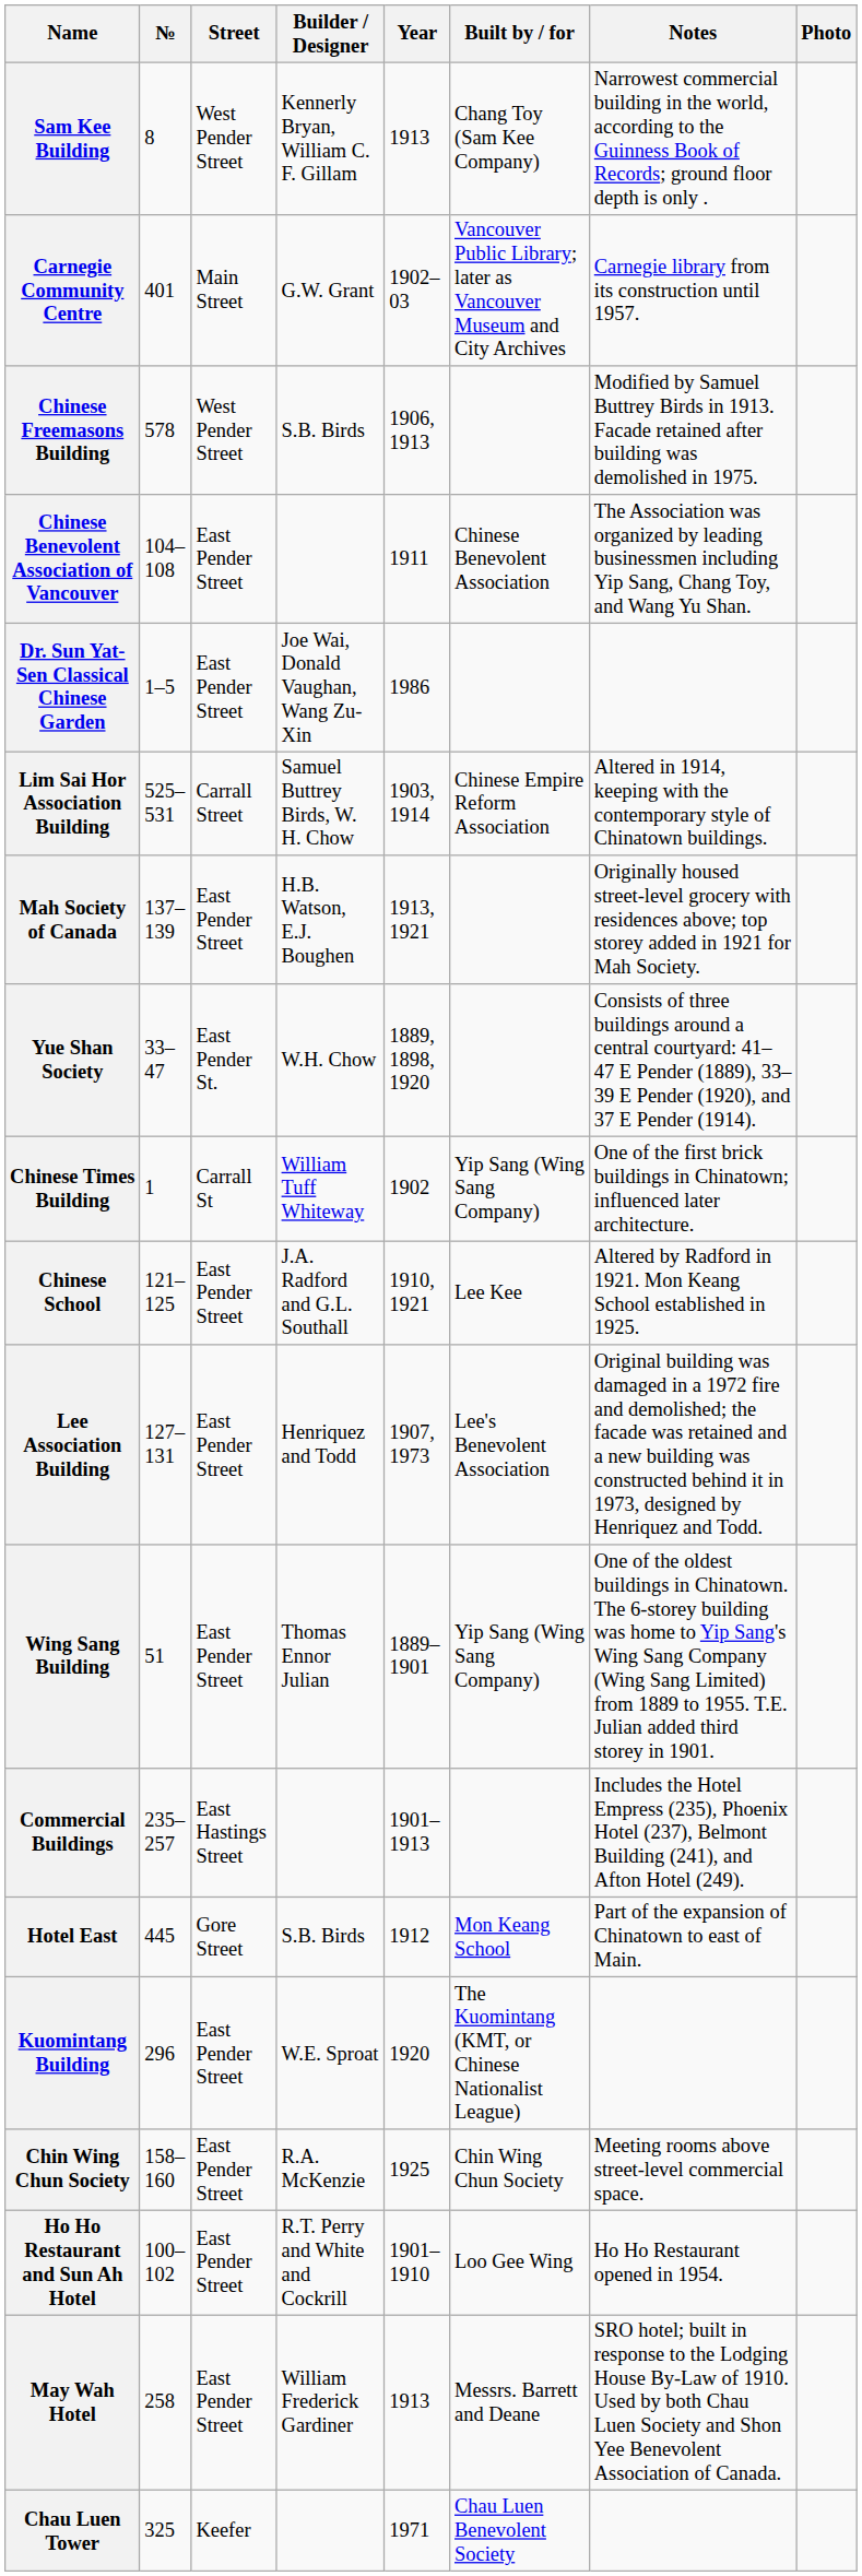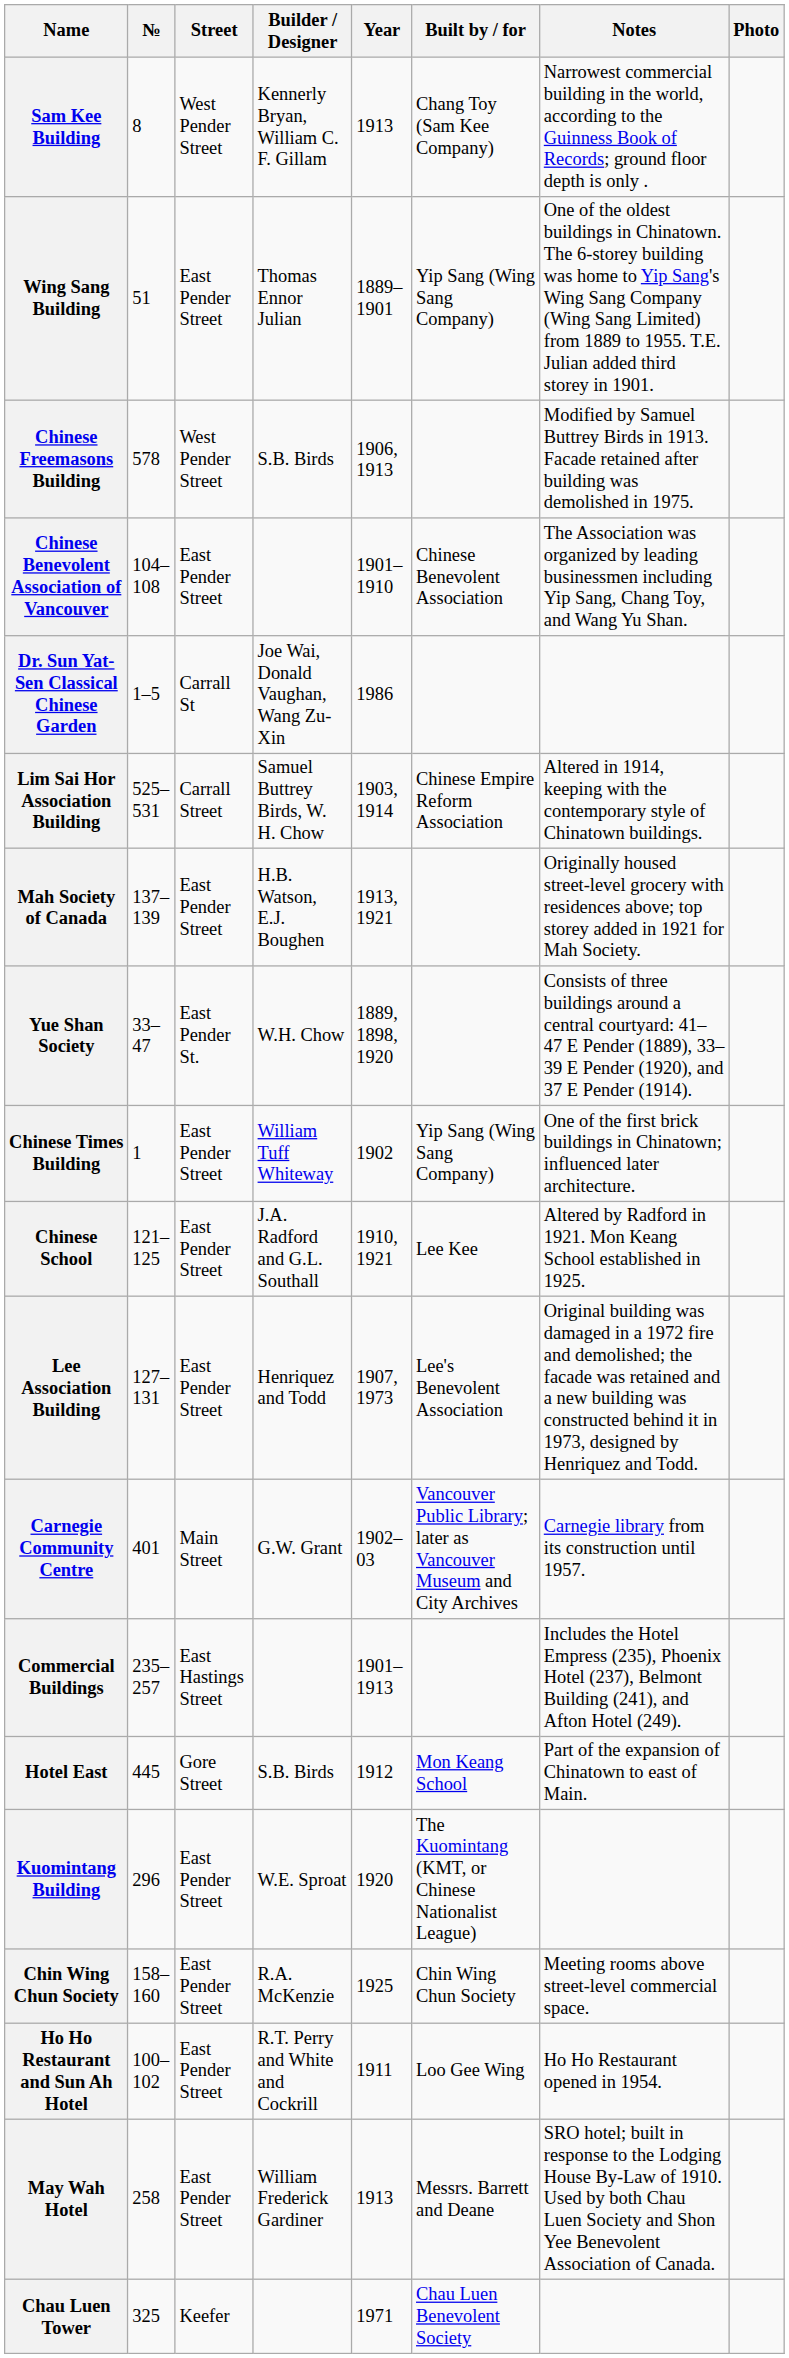rows swapped: Wing Sang Building <-> Carnegie Community Centre
Chinese Benevolent Association of Vancouver | Year: 1911 -> 1901–1910
Dr. Sun Yat-Sen Classical Chinese Garden | Street: East Pender Street -> Carrall St
Chinese Times Building | Street: Carrall St -> East Pender Street
Ho Ho Restaurant and Sun Ah Hotel | Year: 1901–1910 -> 1911
